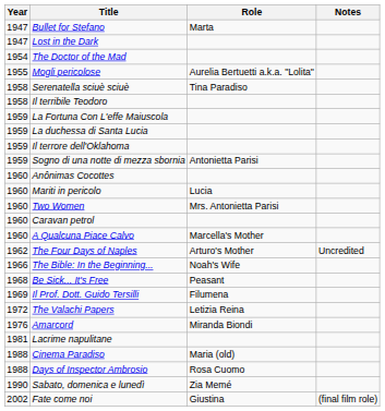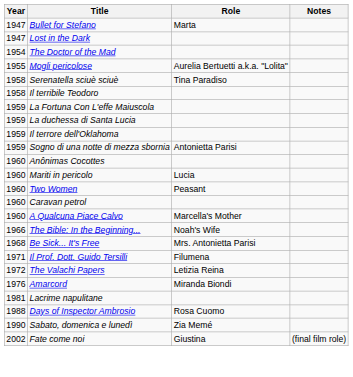Two Women | Role: Mrs. Antonietta Parisi -> Peasant
- row: 1962 | The Four Days of Naples | Arturo's Mother | Uncredited
Be Sick... It's Free | Role: Peasant -> Mrs. Antonietta Parisi
Il Prof. Dott. Guido Tersilli | Year: 1969 -> 1971
- row: 1988 | Cinema Paradiso | Maria (old)
